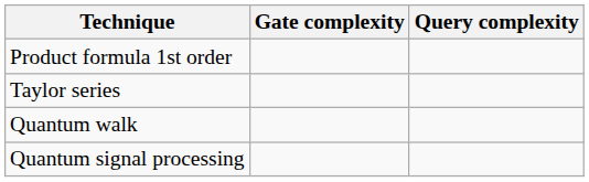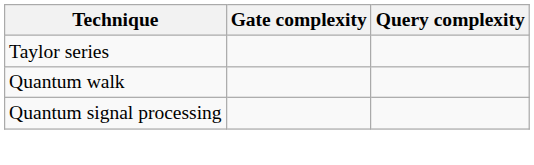- row: Product formula 1st order
